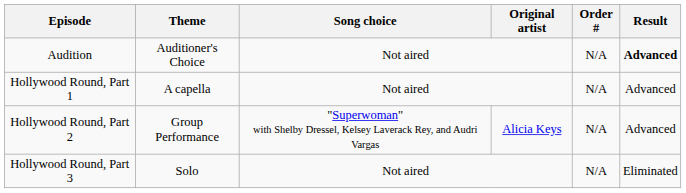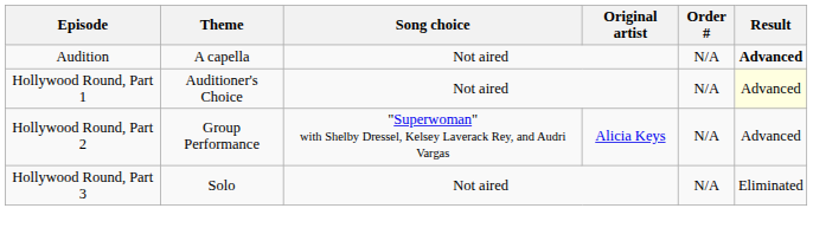Audition | Theme: Auditioner's Choice -> A capella
Hollywood Round, Part 1 | Theme: A capella -> Auditioner's Choice
Hollywood Round, Part 1 | Result: no background -> lightyellow background
